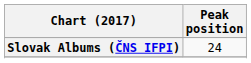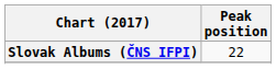Slovak Albums (ČNS IFPI) | Peak position: 24 -> 22
